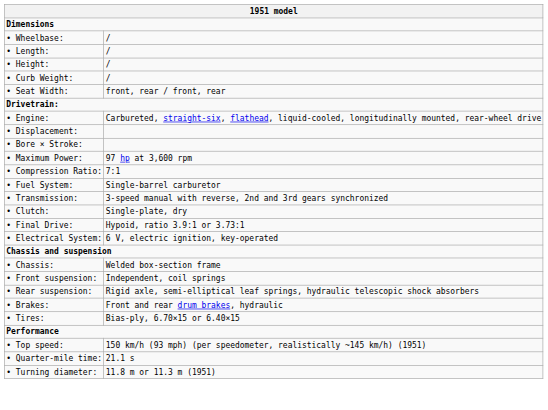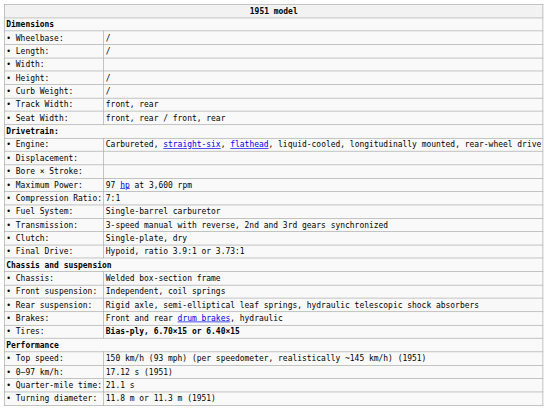+ row: • Width:
+ row: • Track Width: | front, rear
- row: • Electrical System: | 6 V, electric ignition, key-operated
• Tires: | column 2: normal -> bold
+ row: • 0–97 km/h: | 17.12 s (1951)
